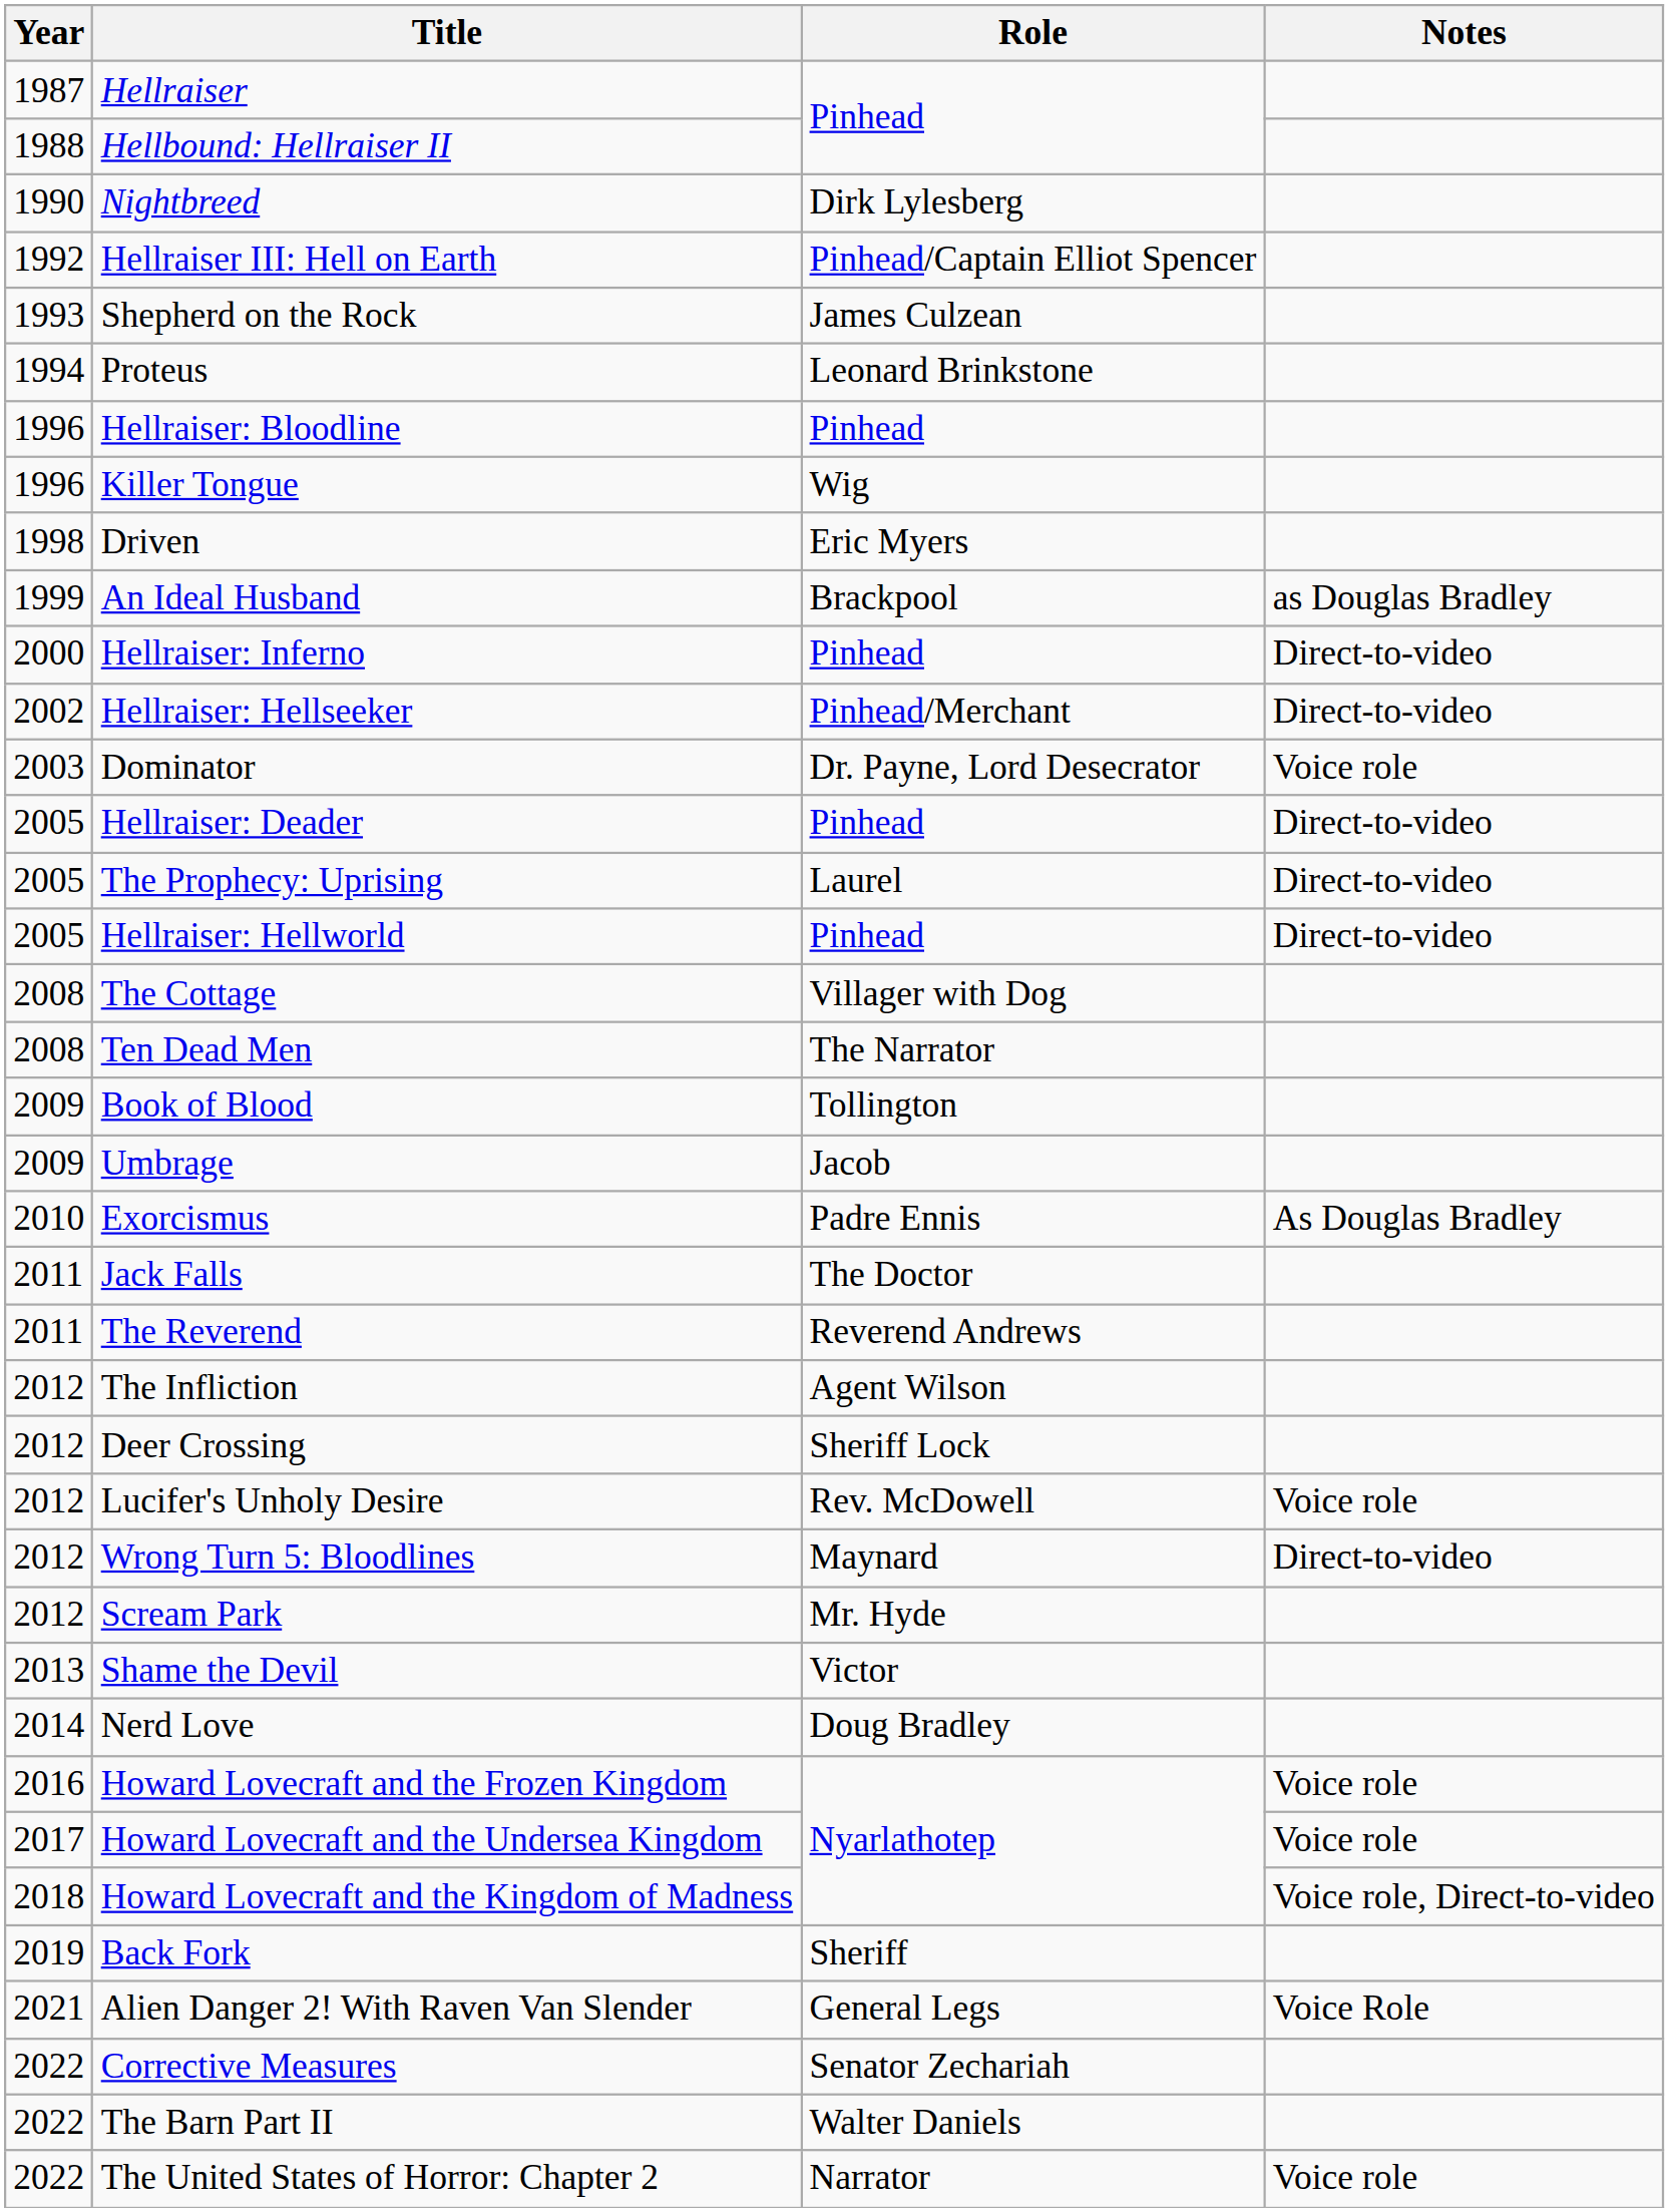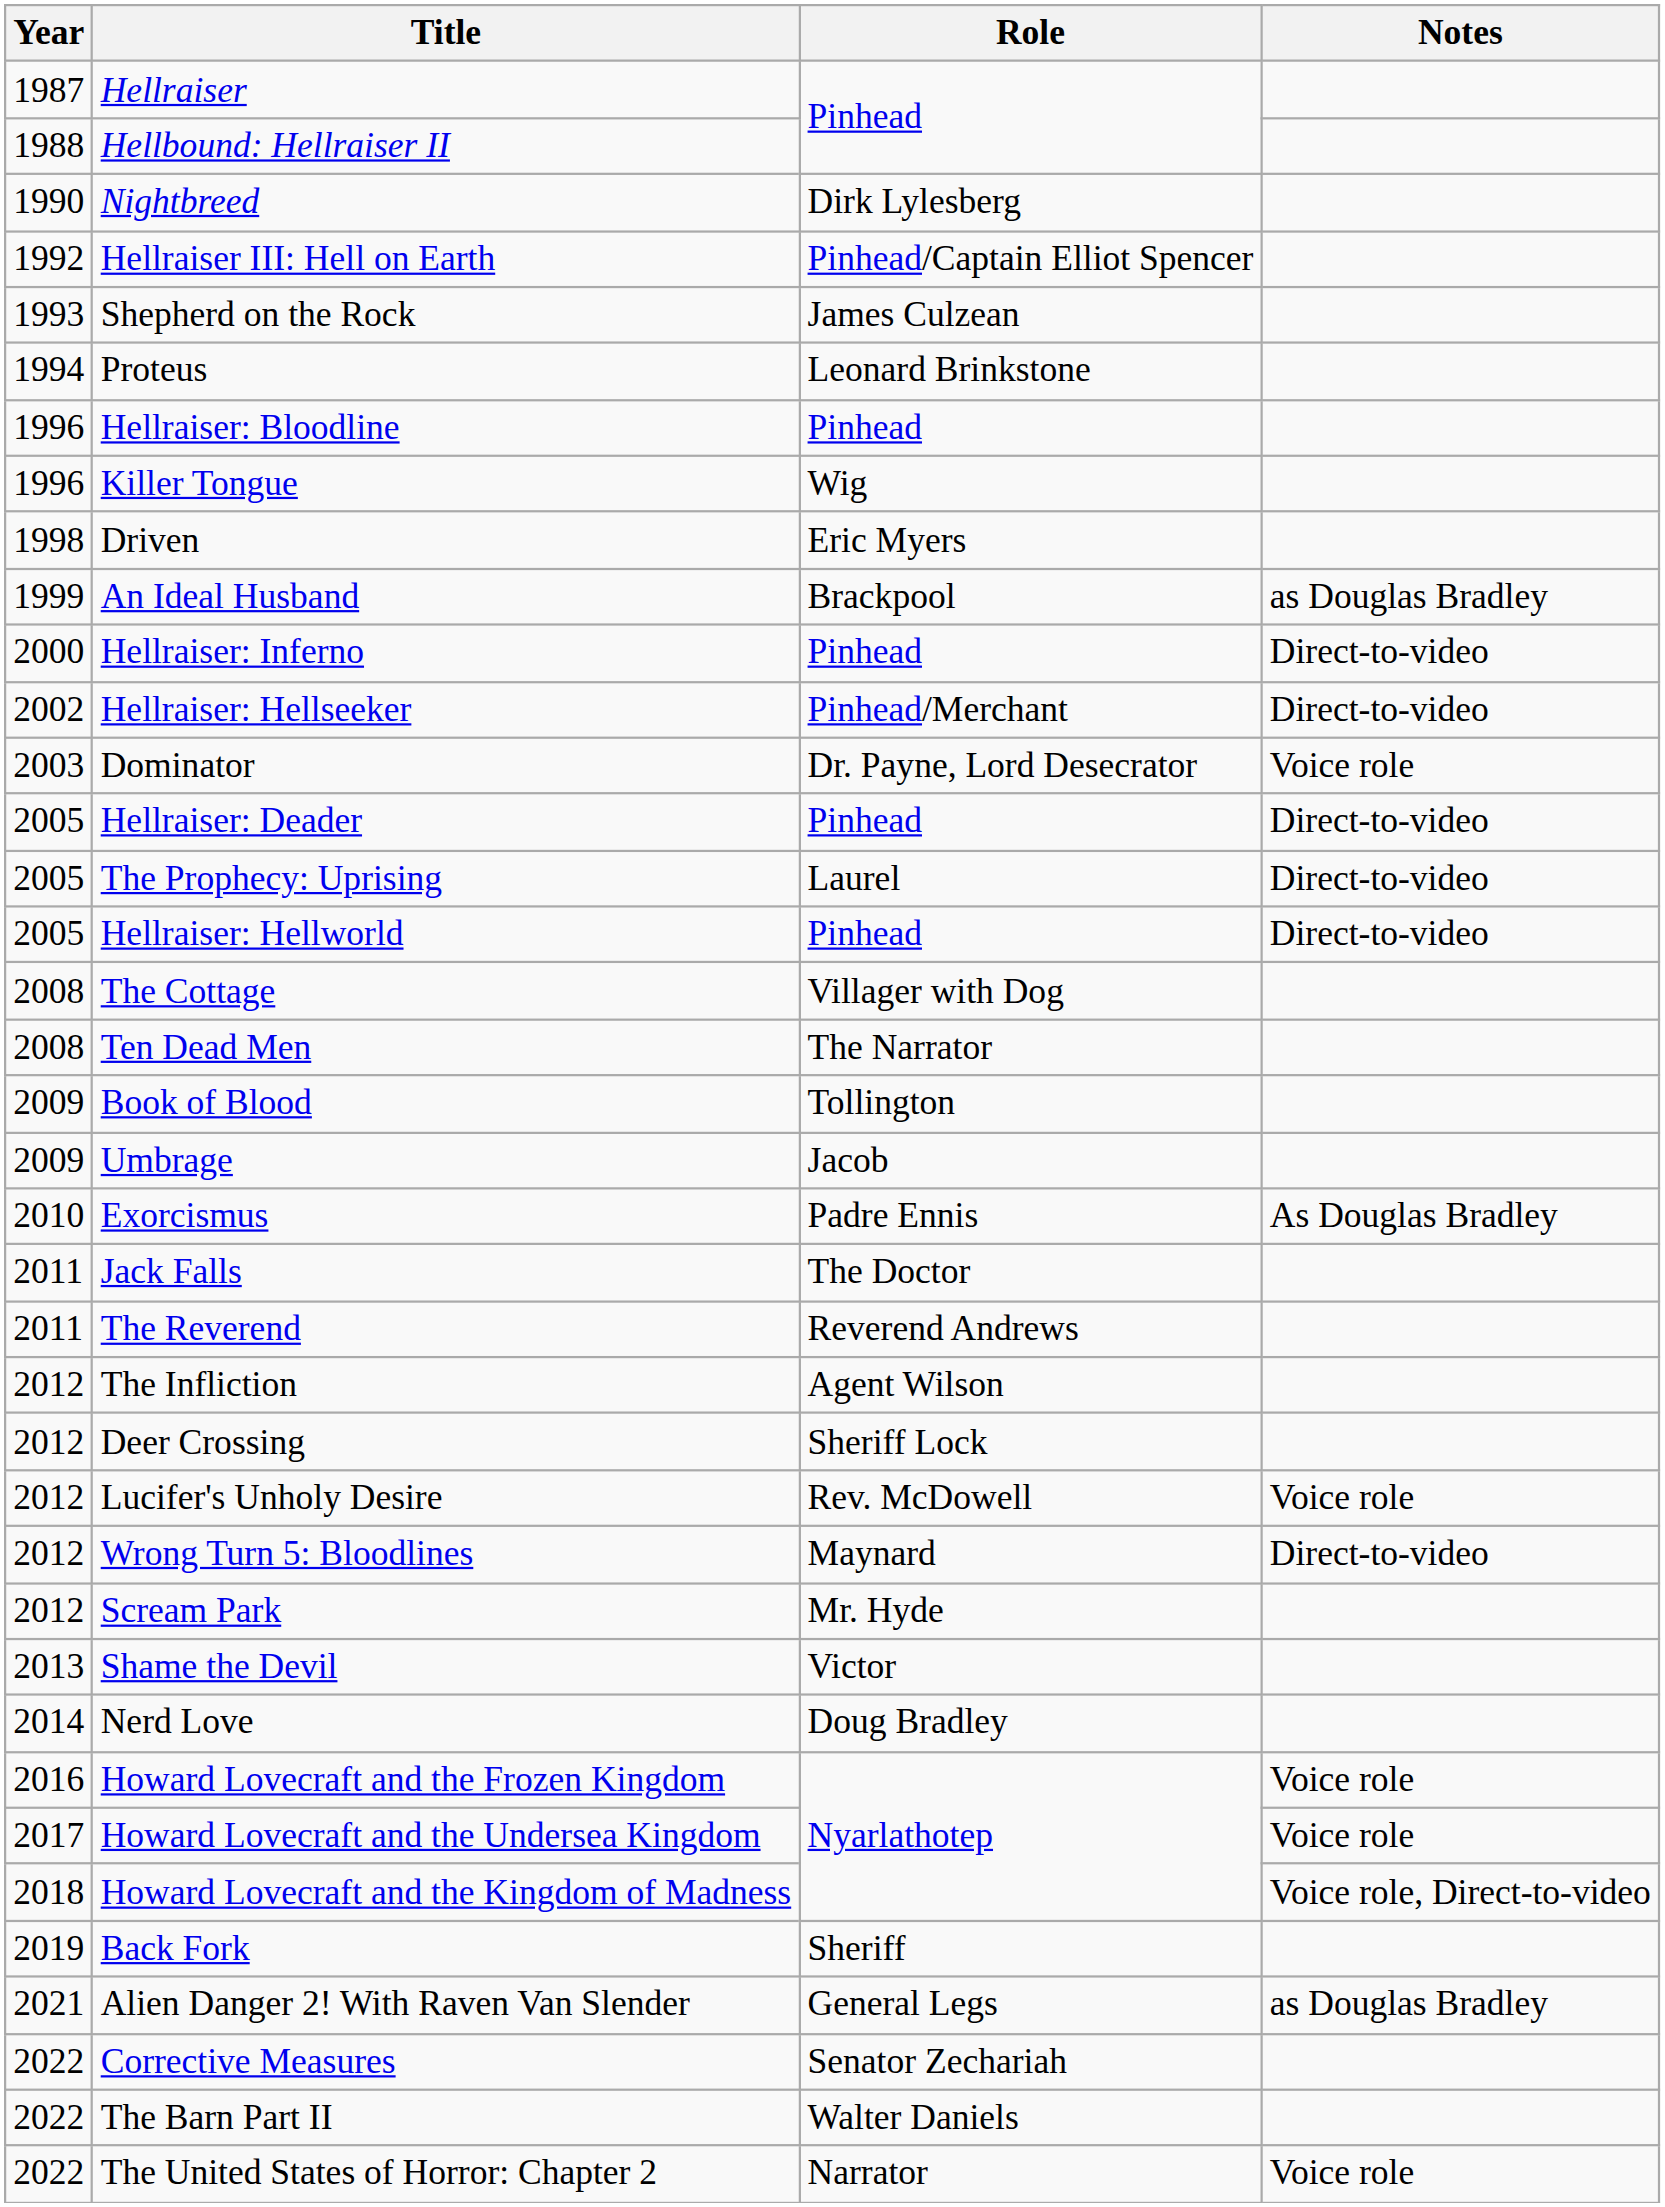Alien Danger 2! With Raven Van Slender | Notes: Voice Role -> as Douglas Bradley
